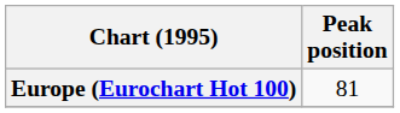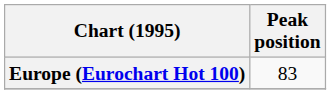Europe (Eurochart Hot 100) | Peak position: 81 -> 83
